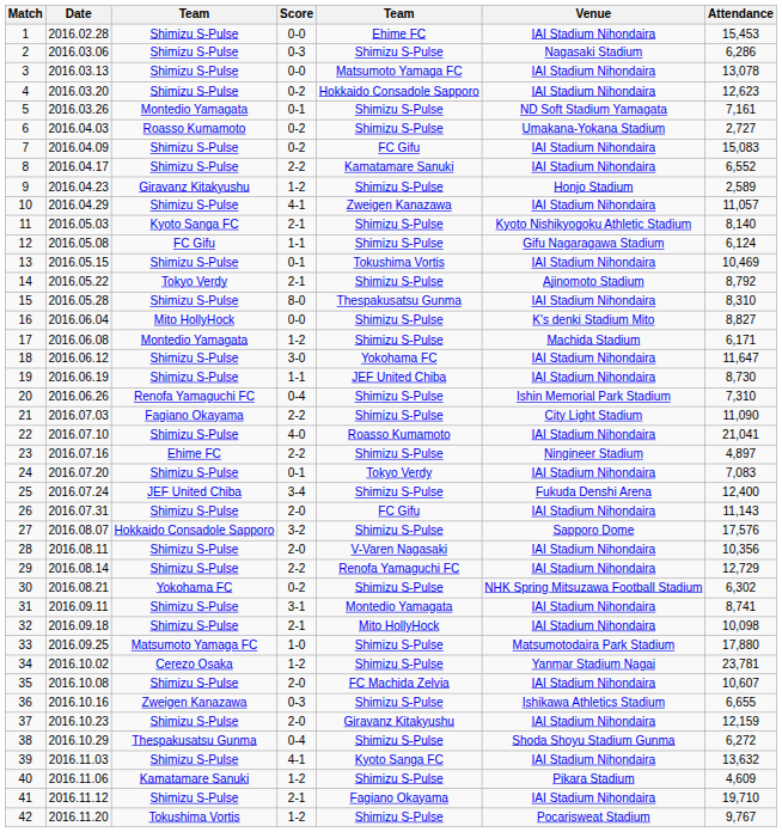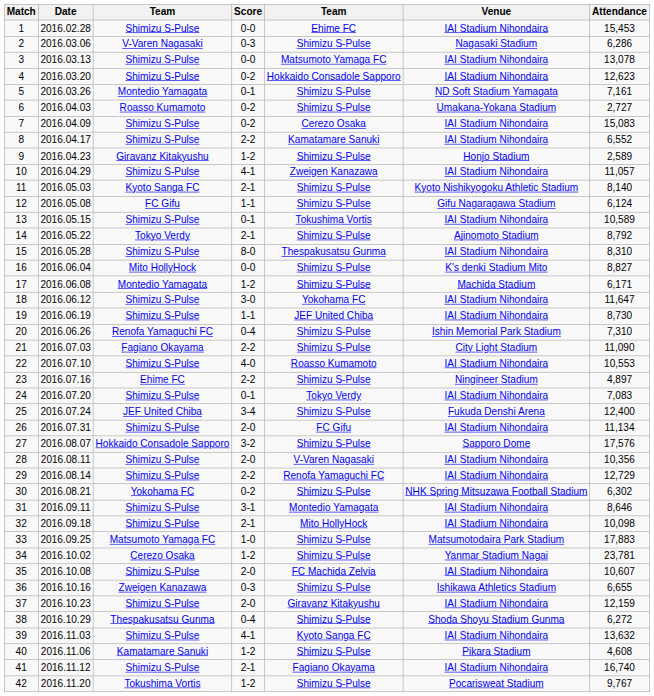2 | column 3: Shimizu S-Pulse -> V-Varen Nagasaki
7 | column 5: FC Gifu -> Cerezo Osaka
13 | Attendance: 10,469 -> 10,589
22 | Attendance: 21,041 -> 10,553
26 | Attendance: 11,143 -> 11,134
31 | Attendance: 8,741 -> 8,646
33 | Attendance: 17,880 -> 17,883
40 | Attendance: 4,609 -> 4,608
41 | Attendance: 19,710 -> 16,740
